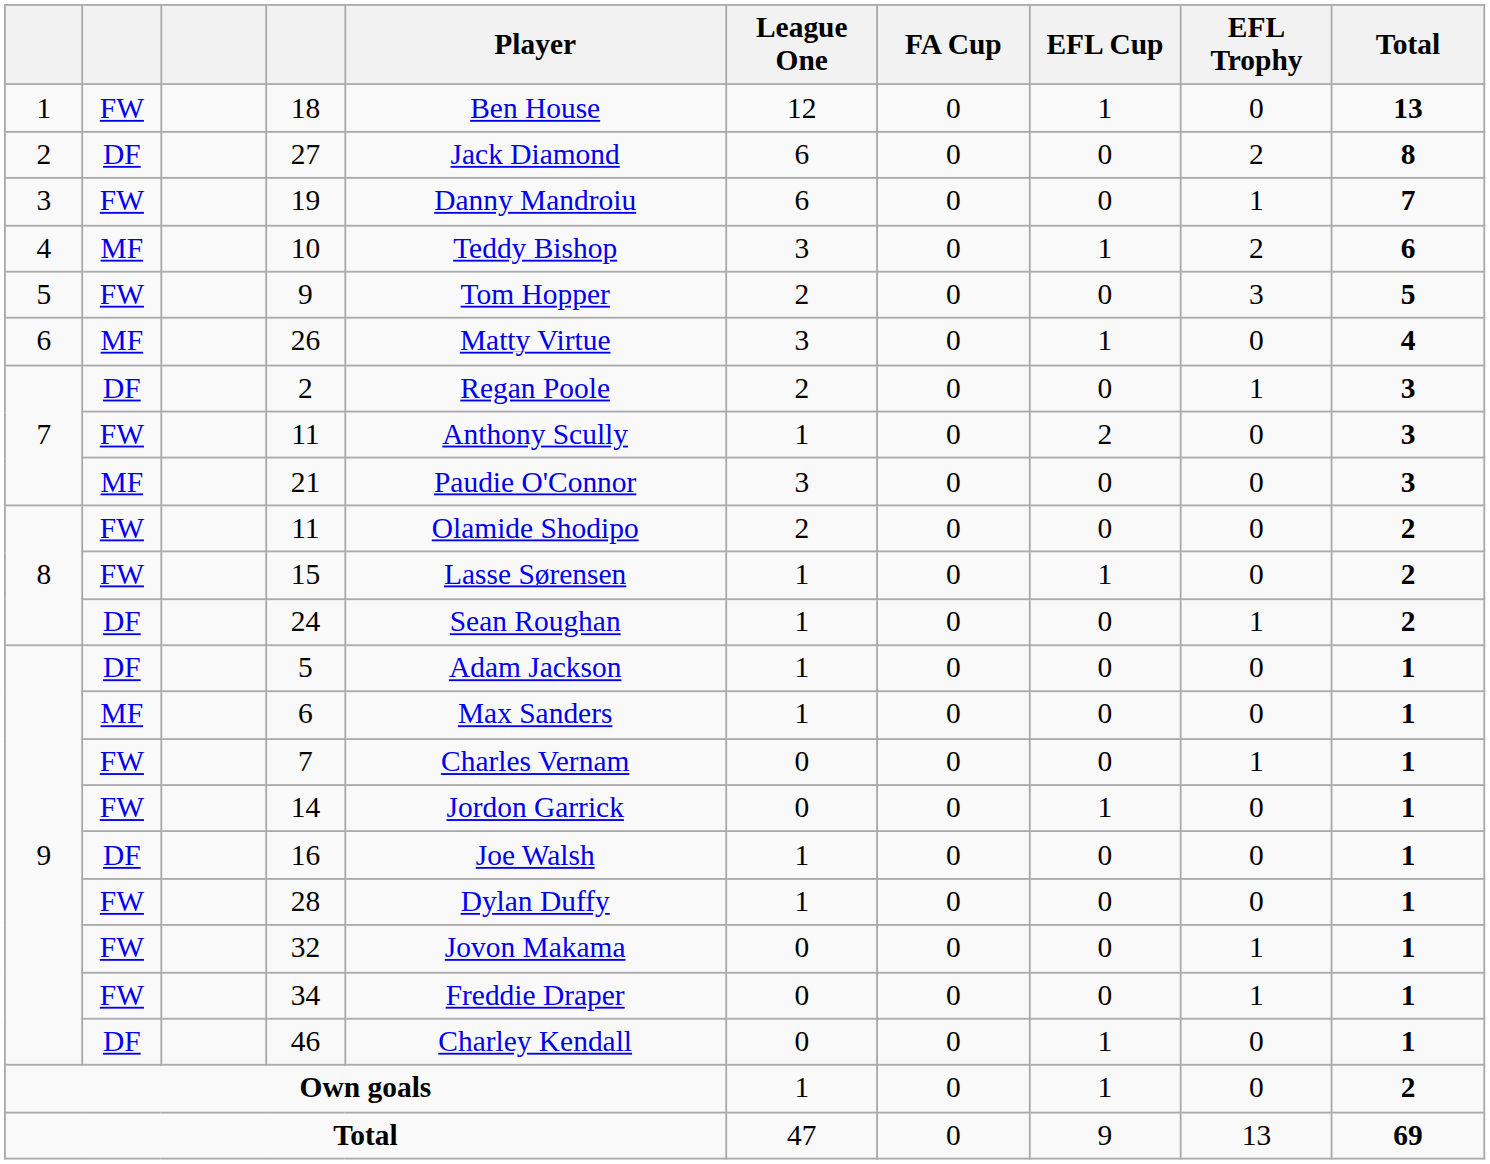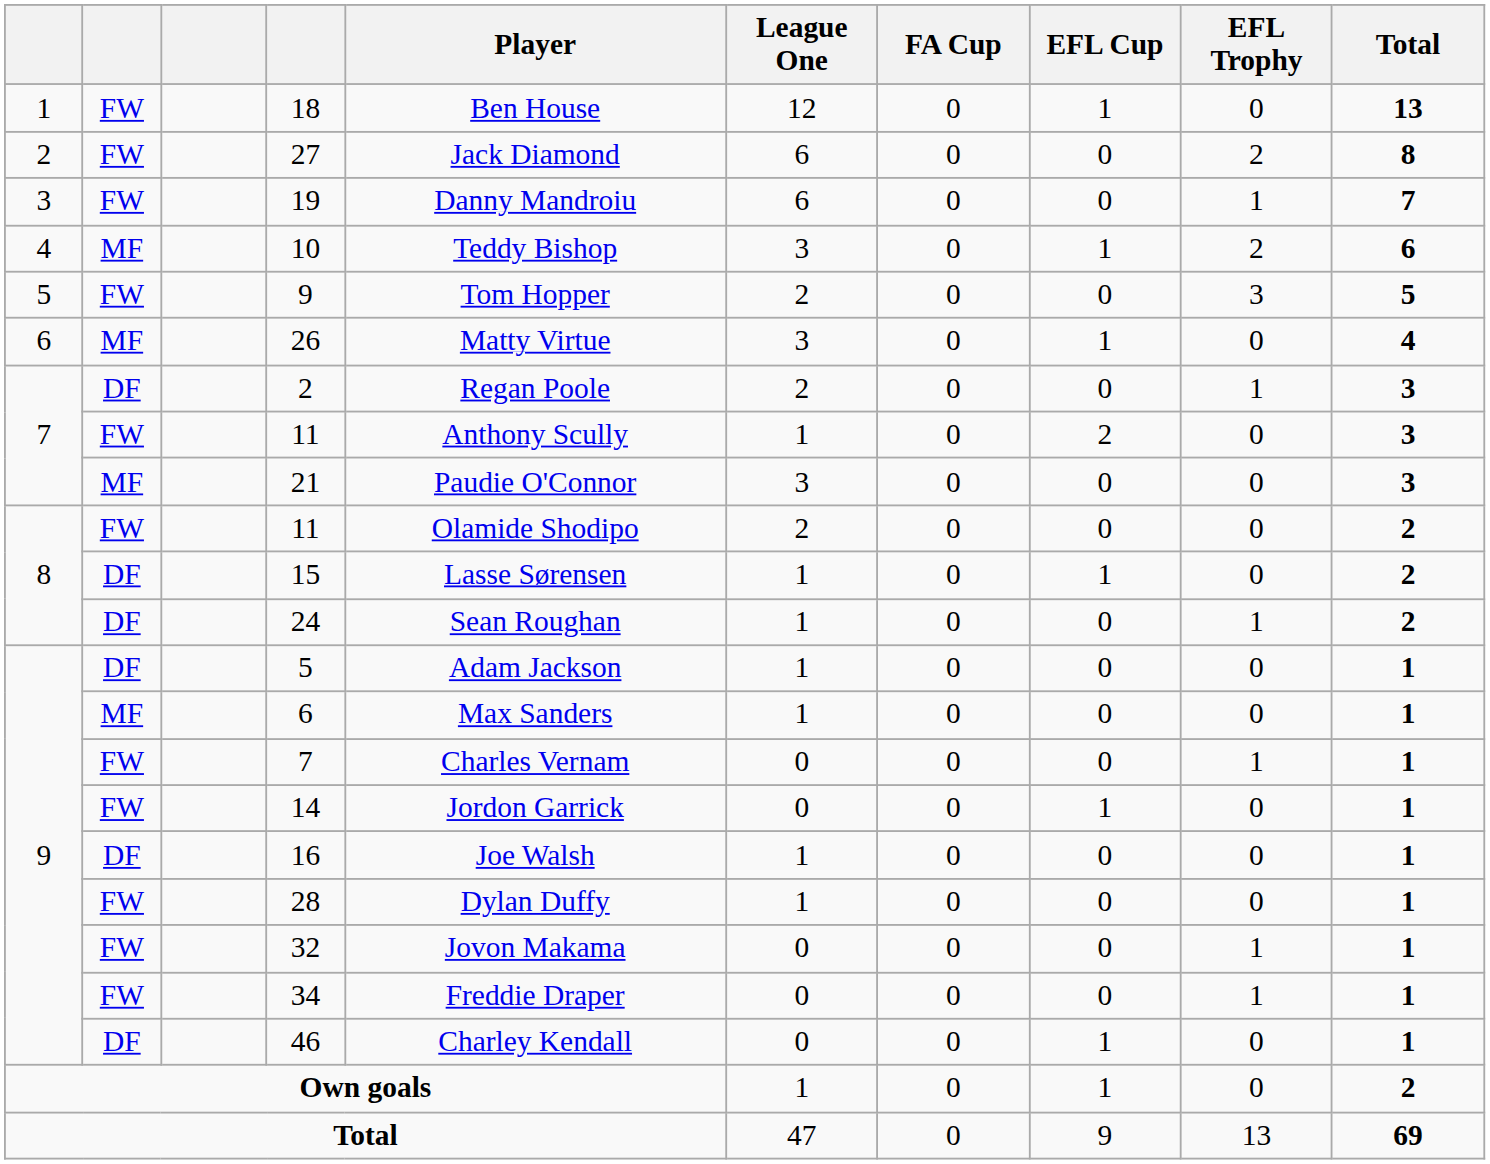27 | column 2: DF -> FW
15 | column 2: FW -> DF
